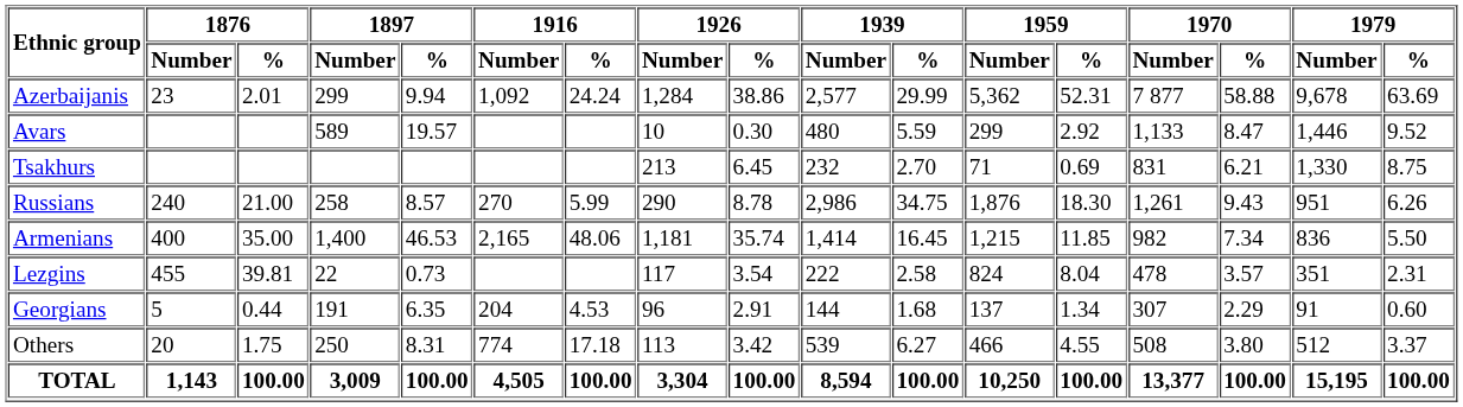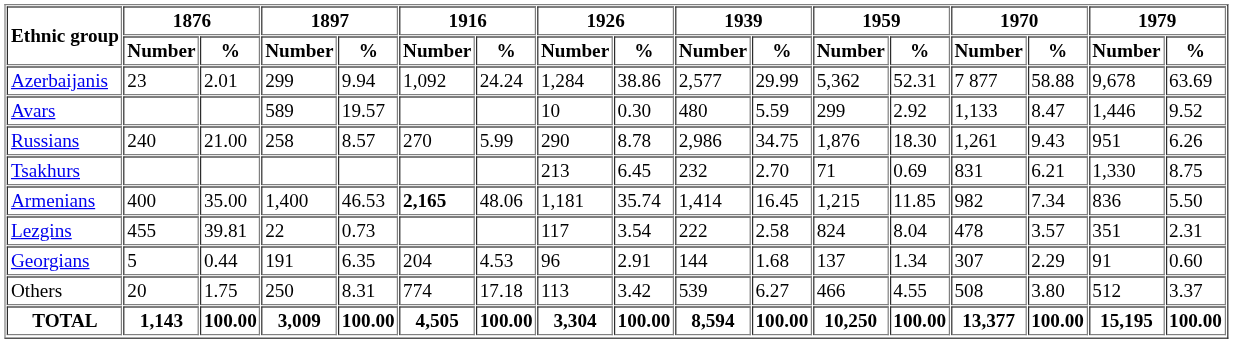rows swapped: Tsakhurs <-> Russians
Armenians | 1916 / Number: normal -> bold
